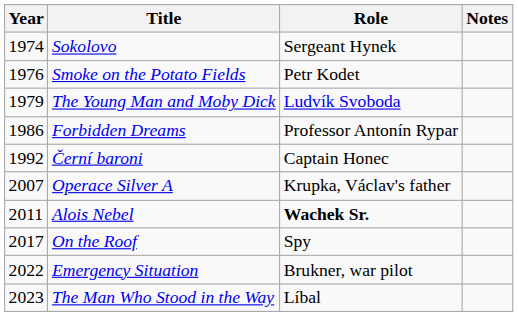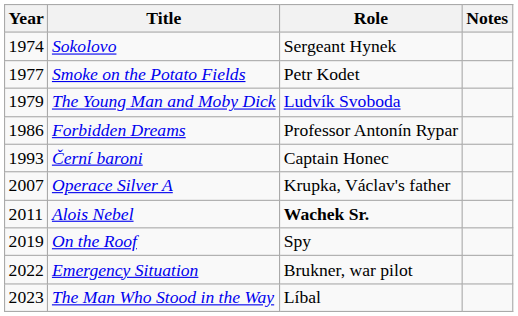Smoke on the Potato Fields | Year: 1976 -> 1977
Černí baroni | Year: 1992 -> 1993
On the Roof | Year: 2017 -> 2019
